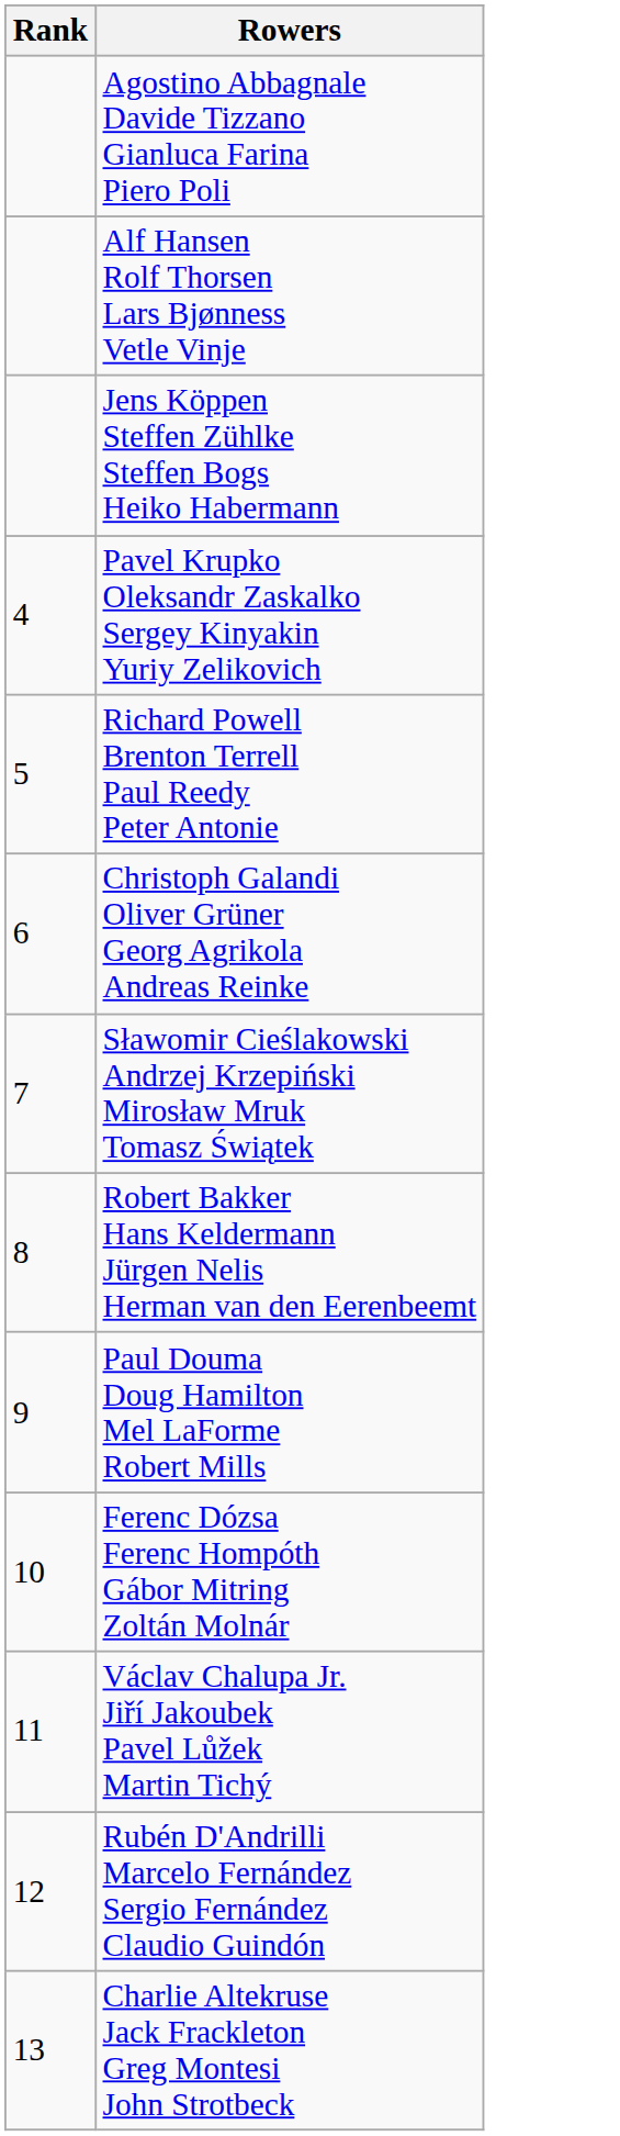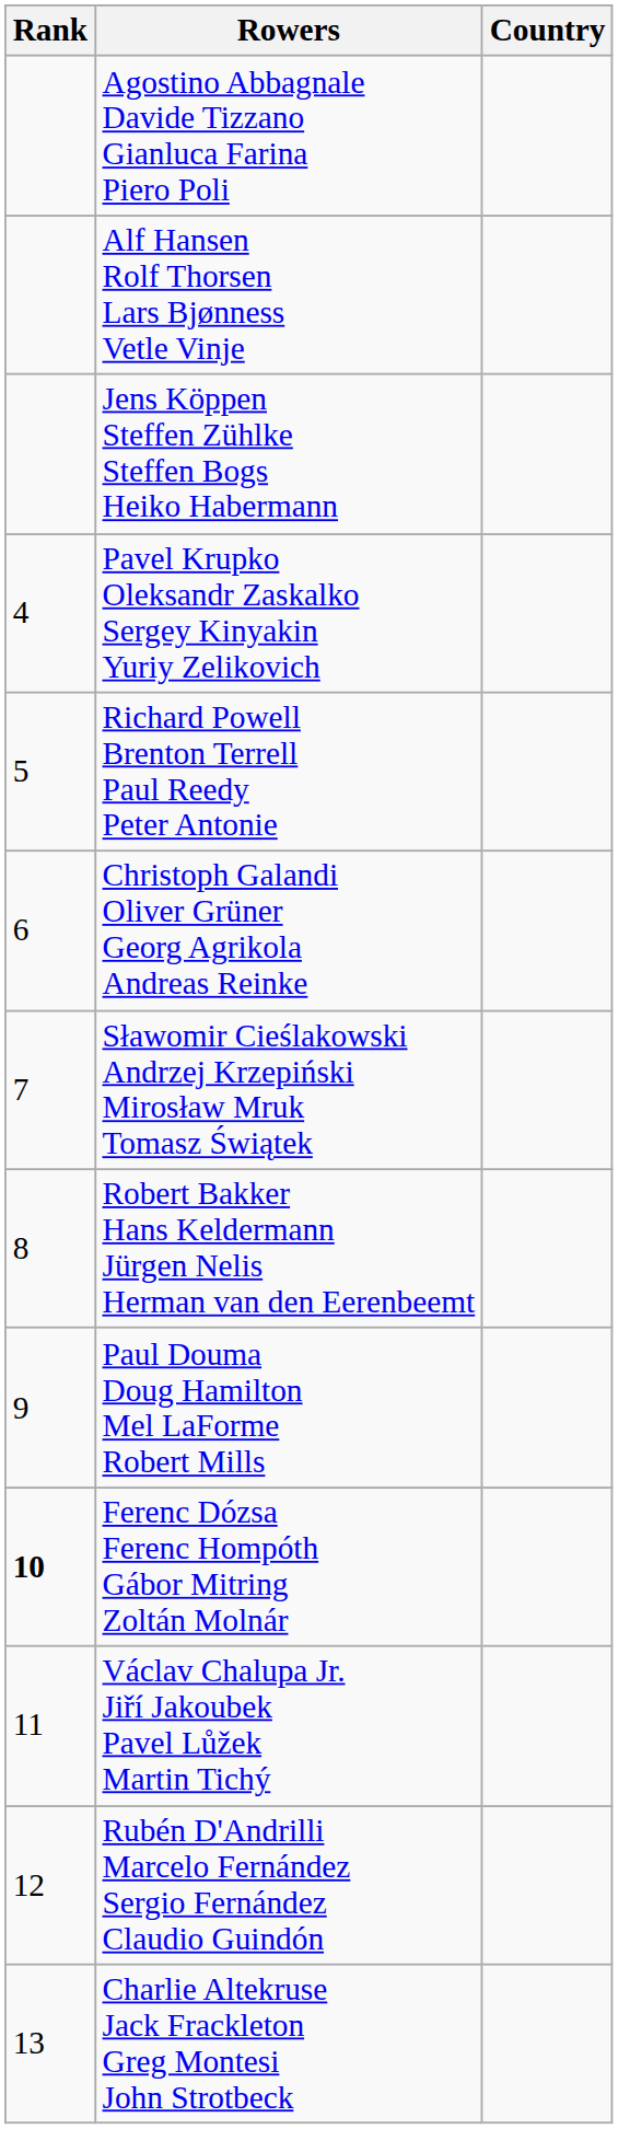+ column: Country
Ferenc Dózsa Ferenc Hompóth Gábor Mitring Zoltán Molnár | Rank: normal -> bold
